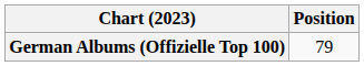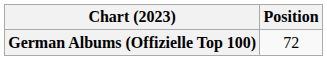German Albums (Offizielle Top 100) | Position: 79 -> 72
